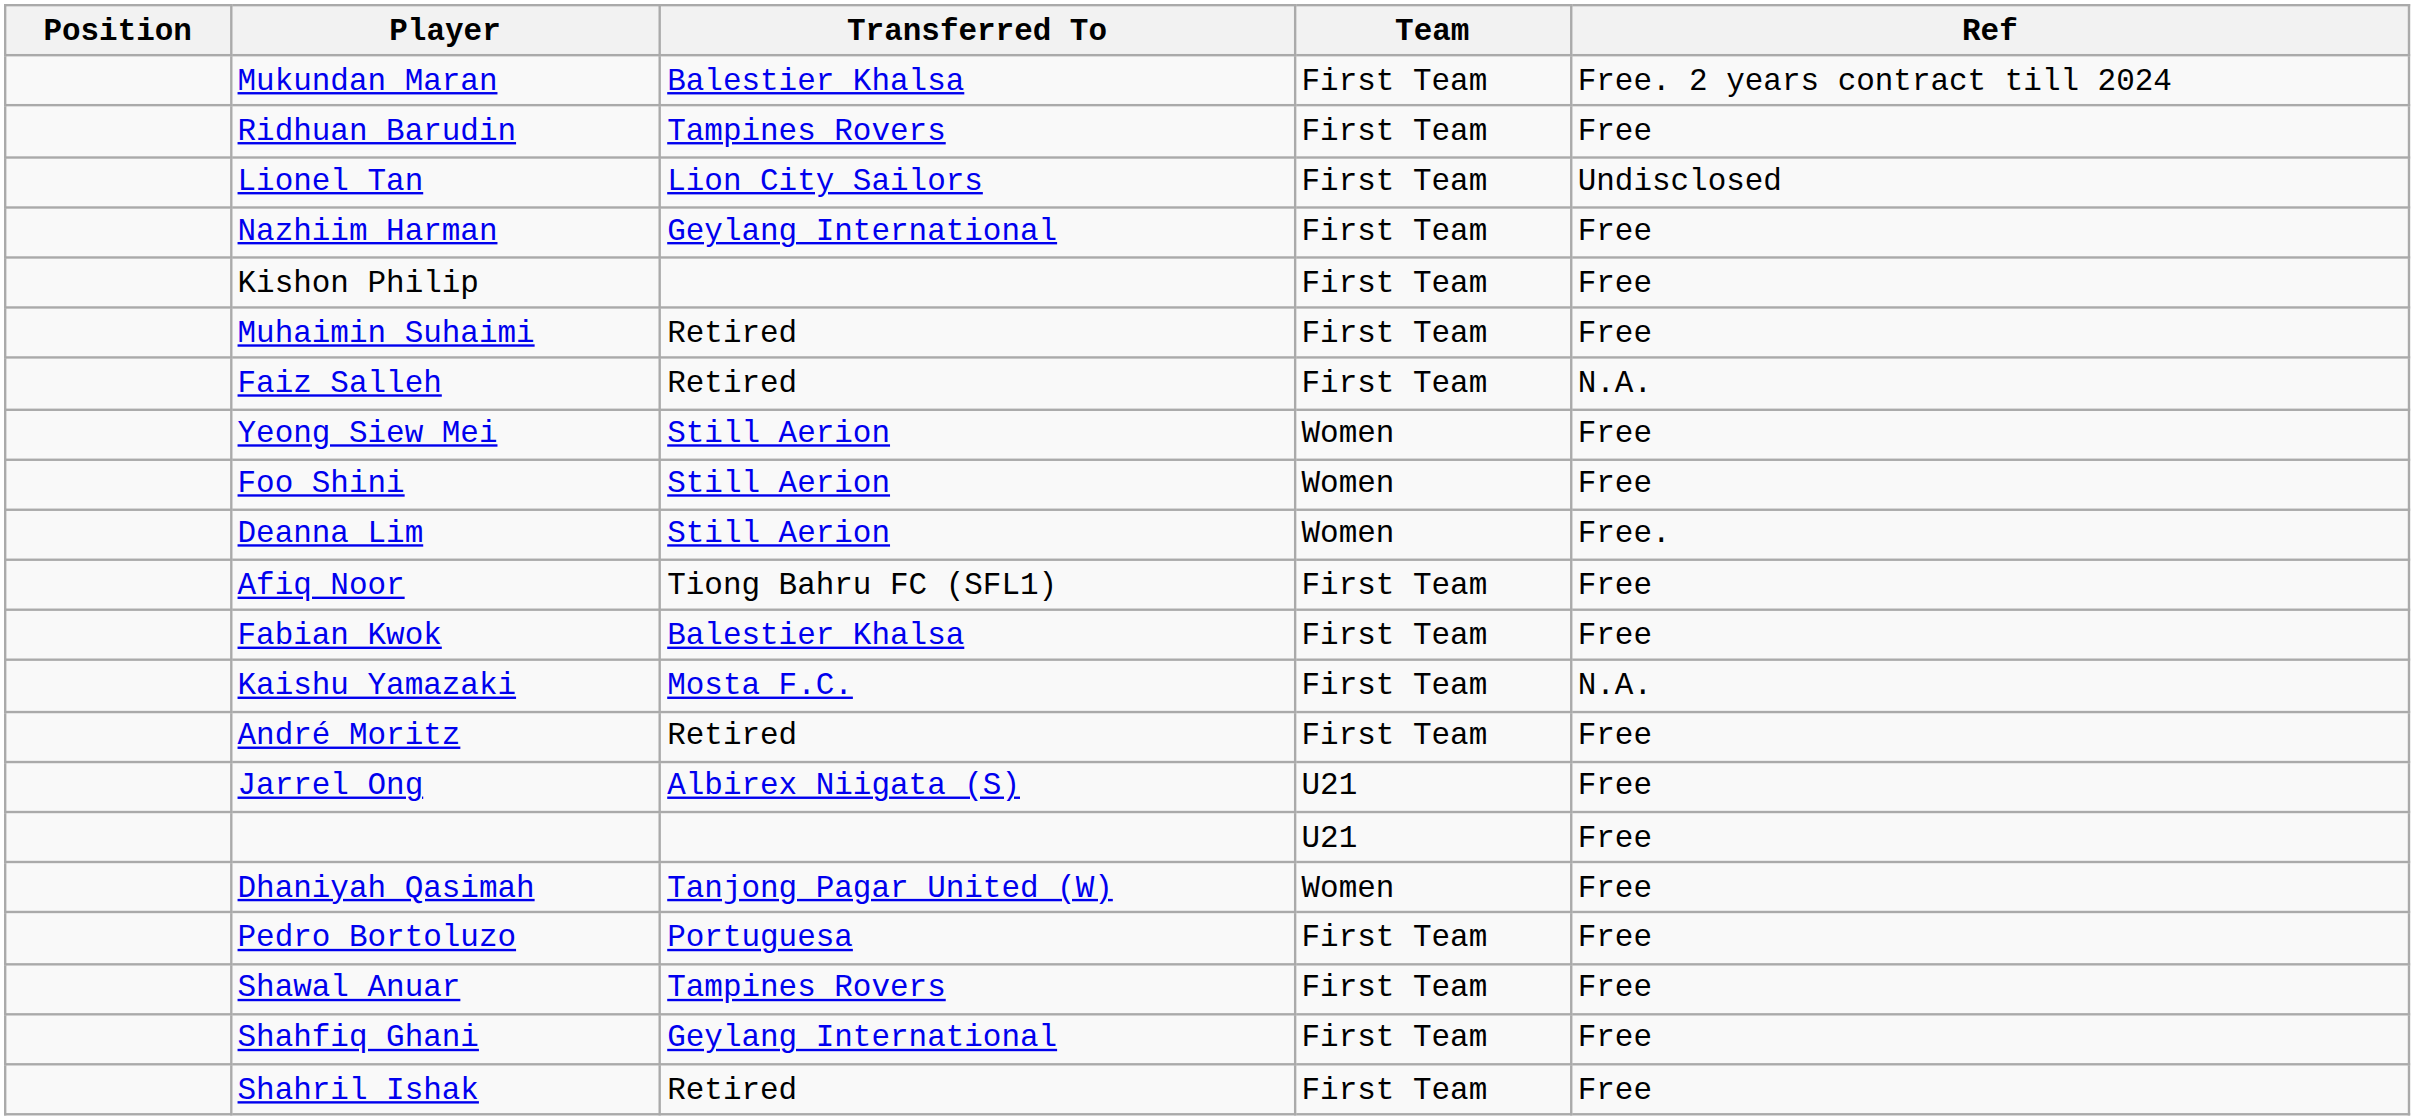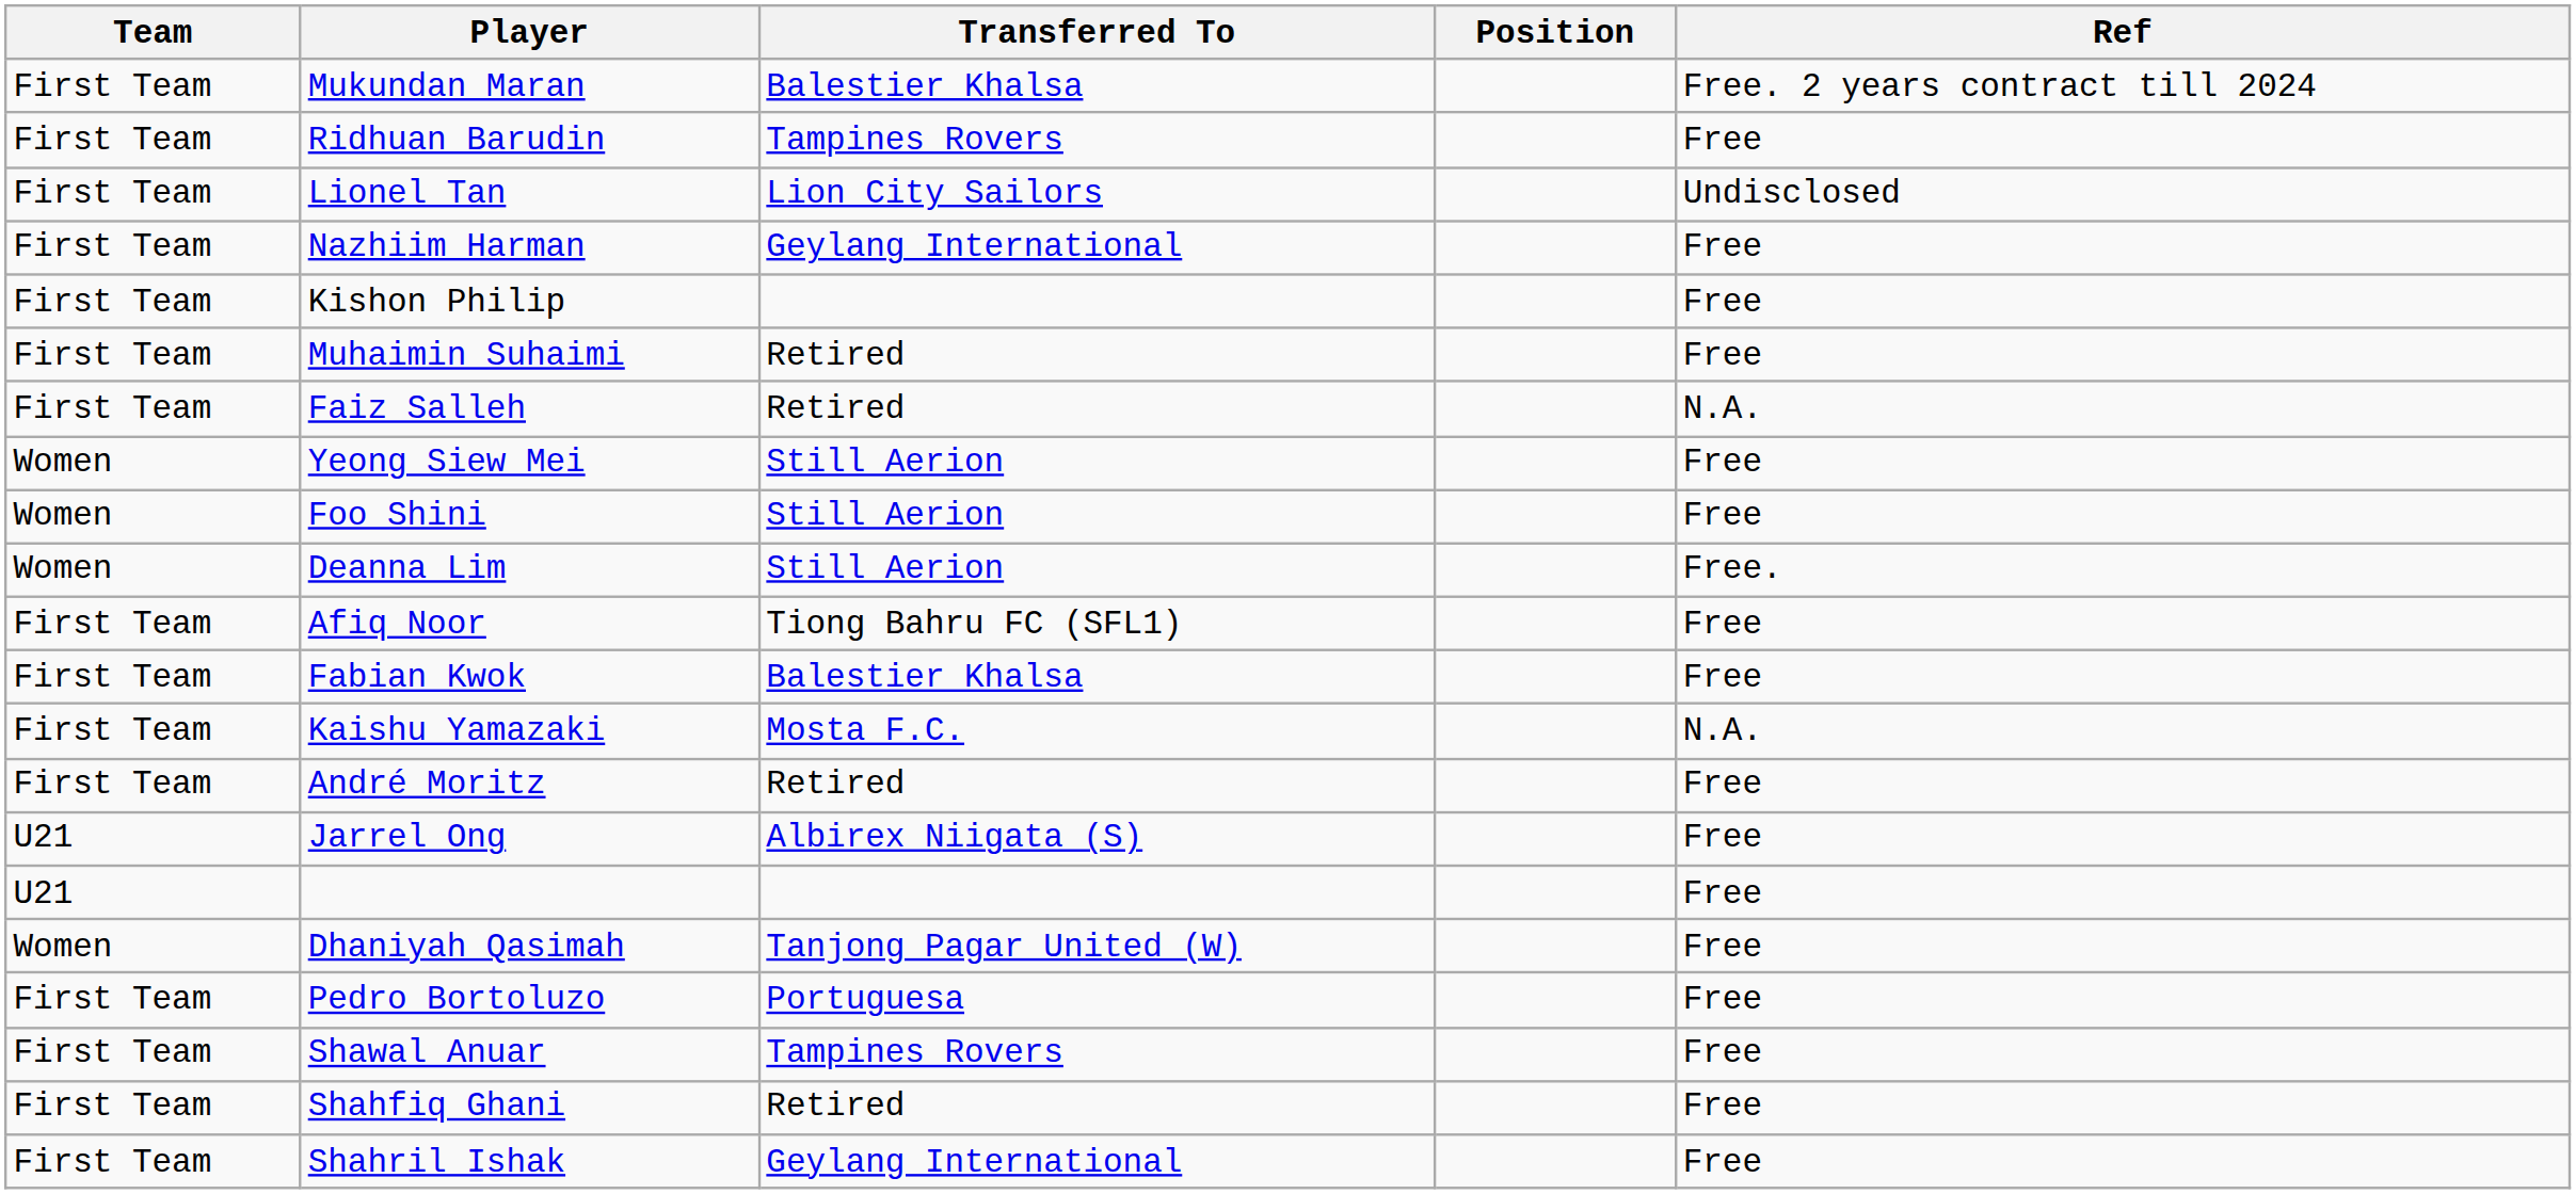columns swapped: Position <-> Team
Shahfiq Ghani | Transferred To: Geylang International -> Retired
Shahril Ishak | Transferred To: Retired -> Geylang International
